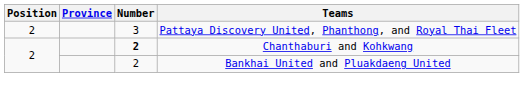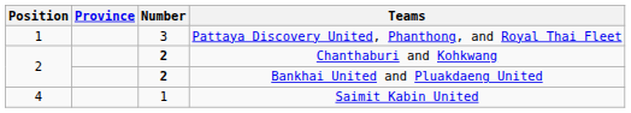Pattaya Discovery United, Phanthong, and Royal Thai Fleet | Position: 2 -> 1
Bankhai United and Pluakdaeng United | Number: normal -> bold
+ row: 4 | 1 | Saimit Kabin United
